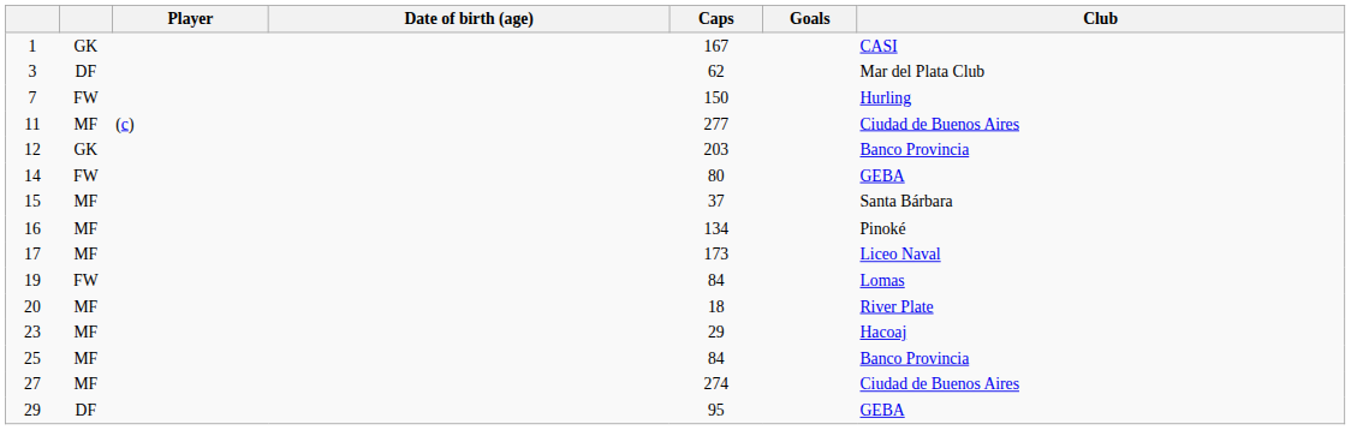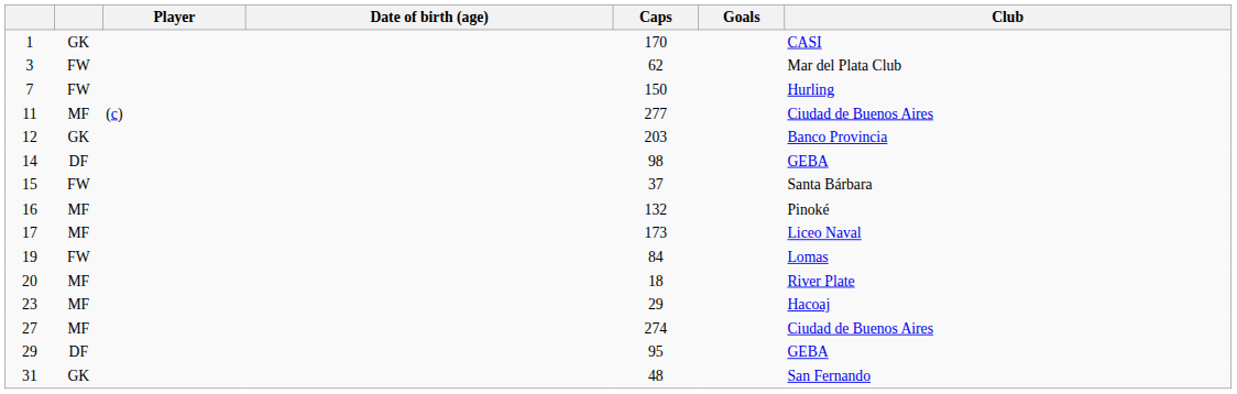1 | Caps: 167 -> 170
3 | column 2: DF -> FW
14 | column 2: FW -> DF
14 | Caps: 80 -> 98
15 | column 2: MF -> FW
16 | Caps: 134 -> 132
- row: 25 | MF | 84 | Banco Provincia
+ row: 31 | GK | 48 | San Fernando
